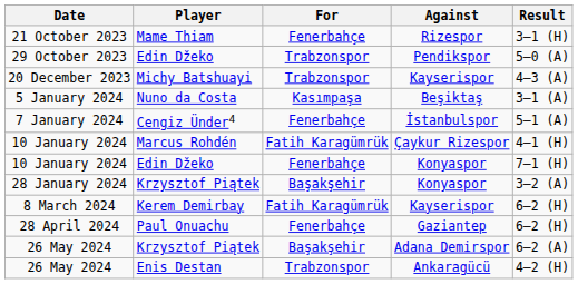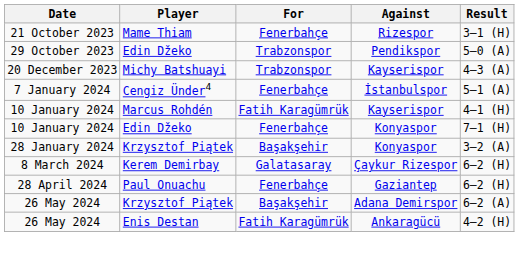- row: 5 January 2024 | Nuno da Costa | Kasımpaşa | Beşiktaş | 3–1 (A)
10 January 2024 / Marcus Rohdén | Against: Çaykur Rizespor -> Kayserispor
8 March 2024 | For: Fatih Karagümrük -> Galatasaray
8 March 2024 | Against: Kayserispor -> Çaykur Rizespor
26 May 2024 / Enis Destan | For: Trabzonspor -> Fatih Karagümrük
